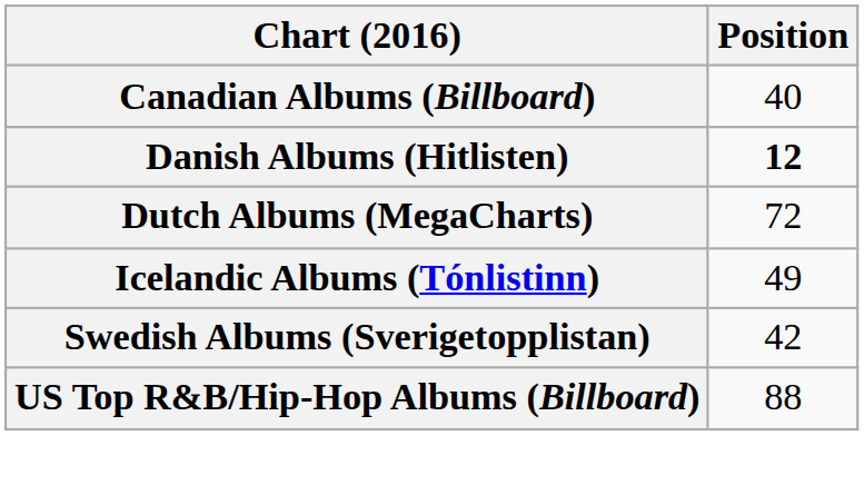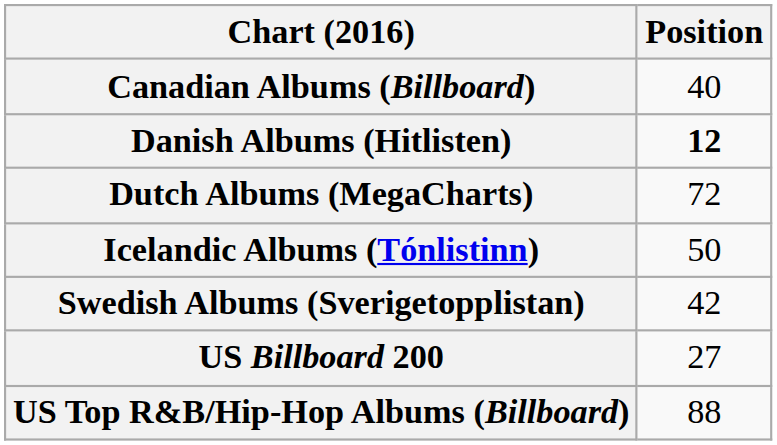Icelandic Albums (Tónlistinn) | Position: 49 -> 50
+ row: US Billboard 200 | 27
